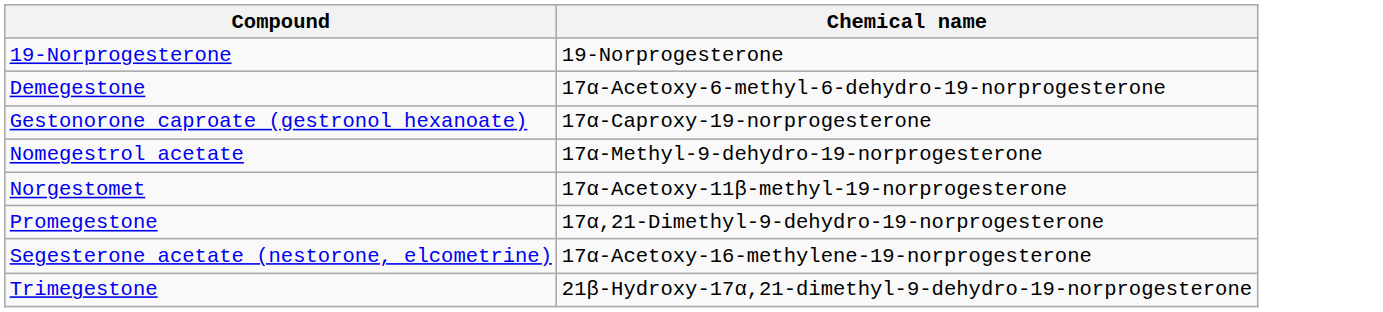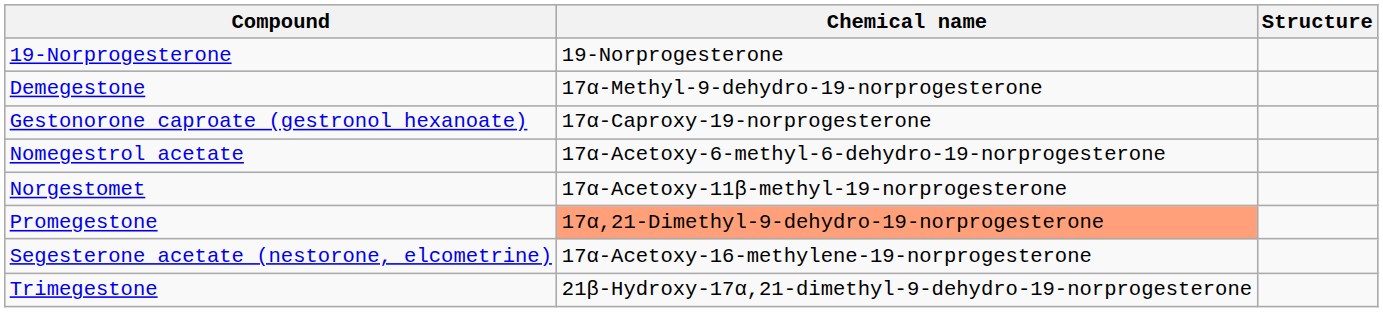+ column: Structure
Demegestone | Chemical name: 17α-Acetoxy-6-methyl-6-dehydro-19-norprogesterone -> 17α-Methyl-9-dehydro-19-norprogesterone
Nomegestrol acetate | Chemical name: 17α-Methyl-9-dehydro-19-norprogesterone -> 17α-Acetoxy-6-methyl-6-dehydro-19-norprogesterone
Promegestone | Chemical name: no background -> lightsalmon background
